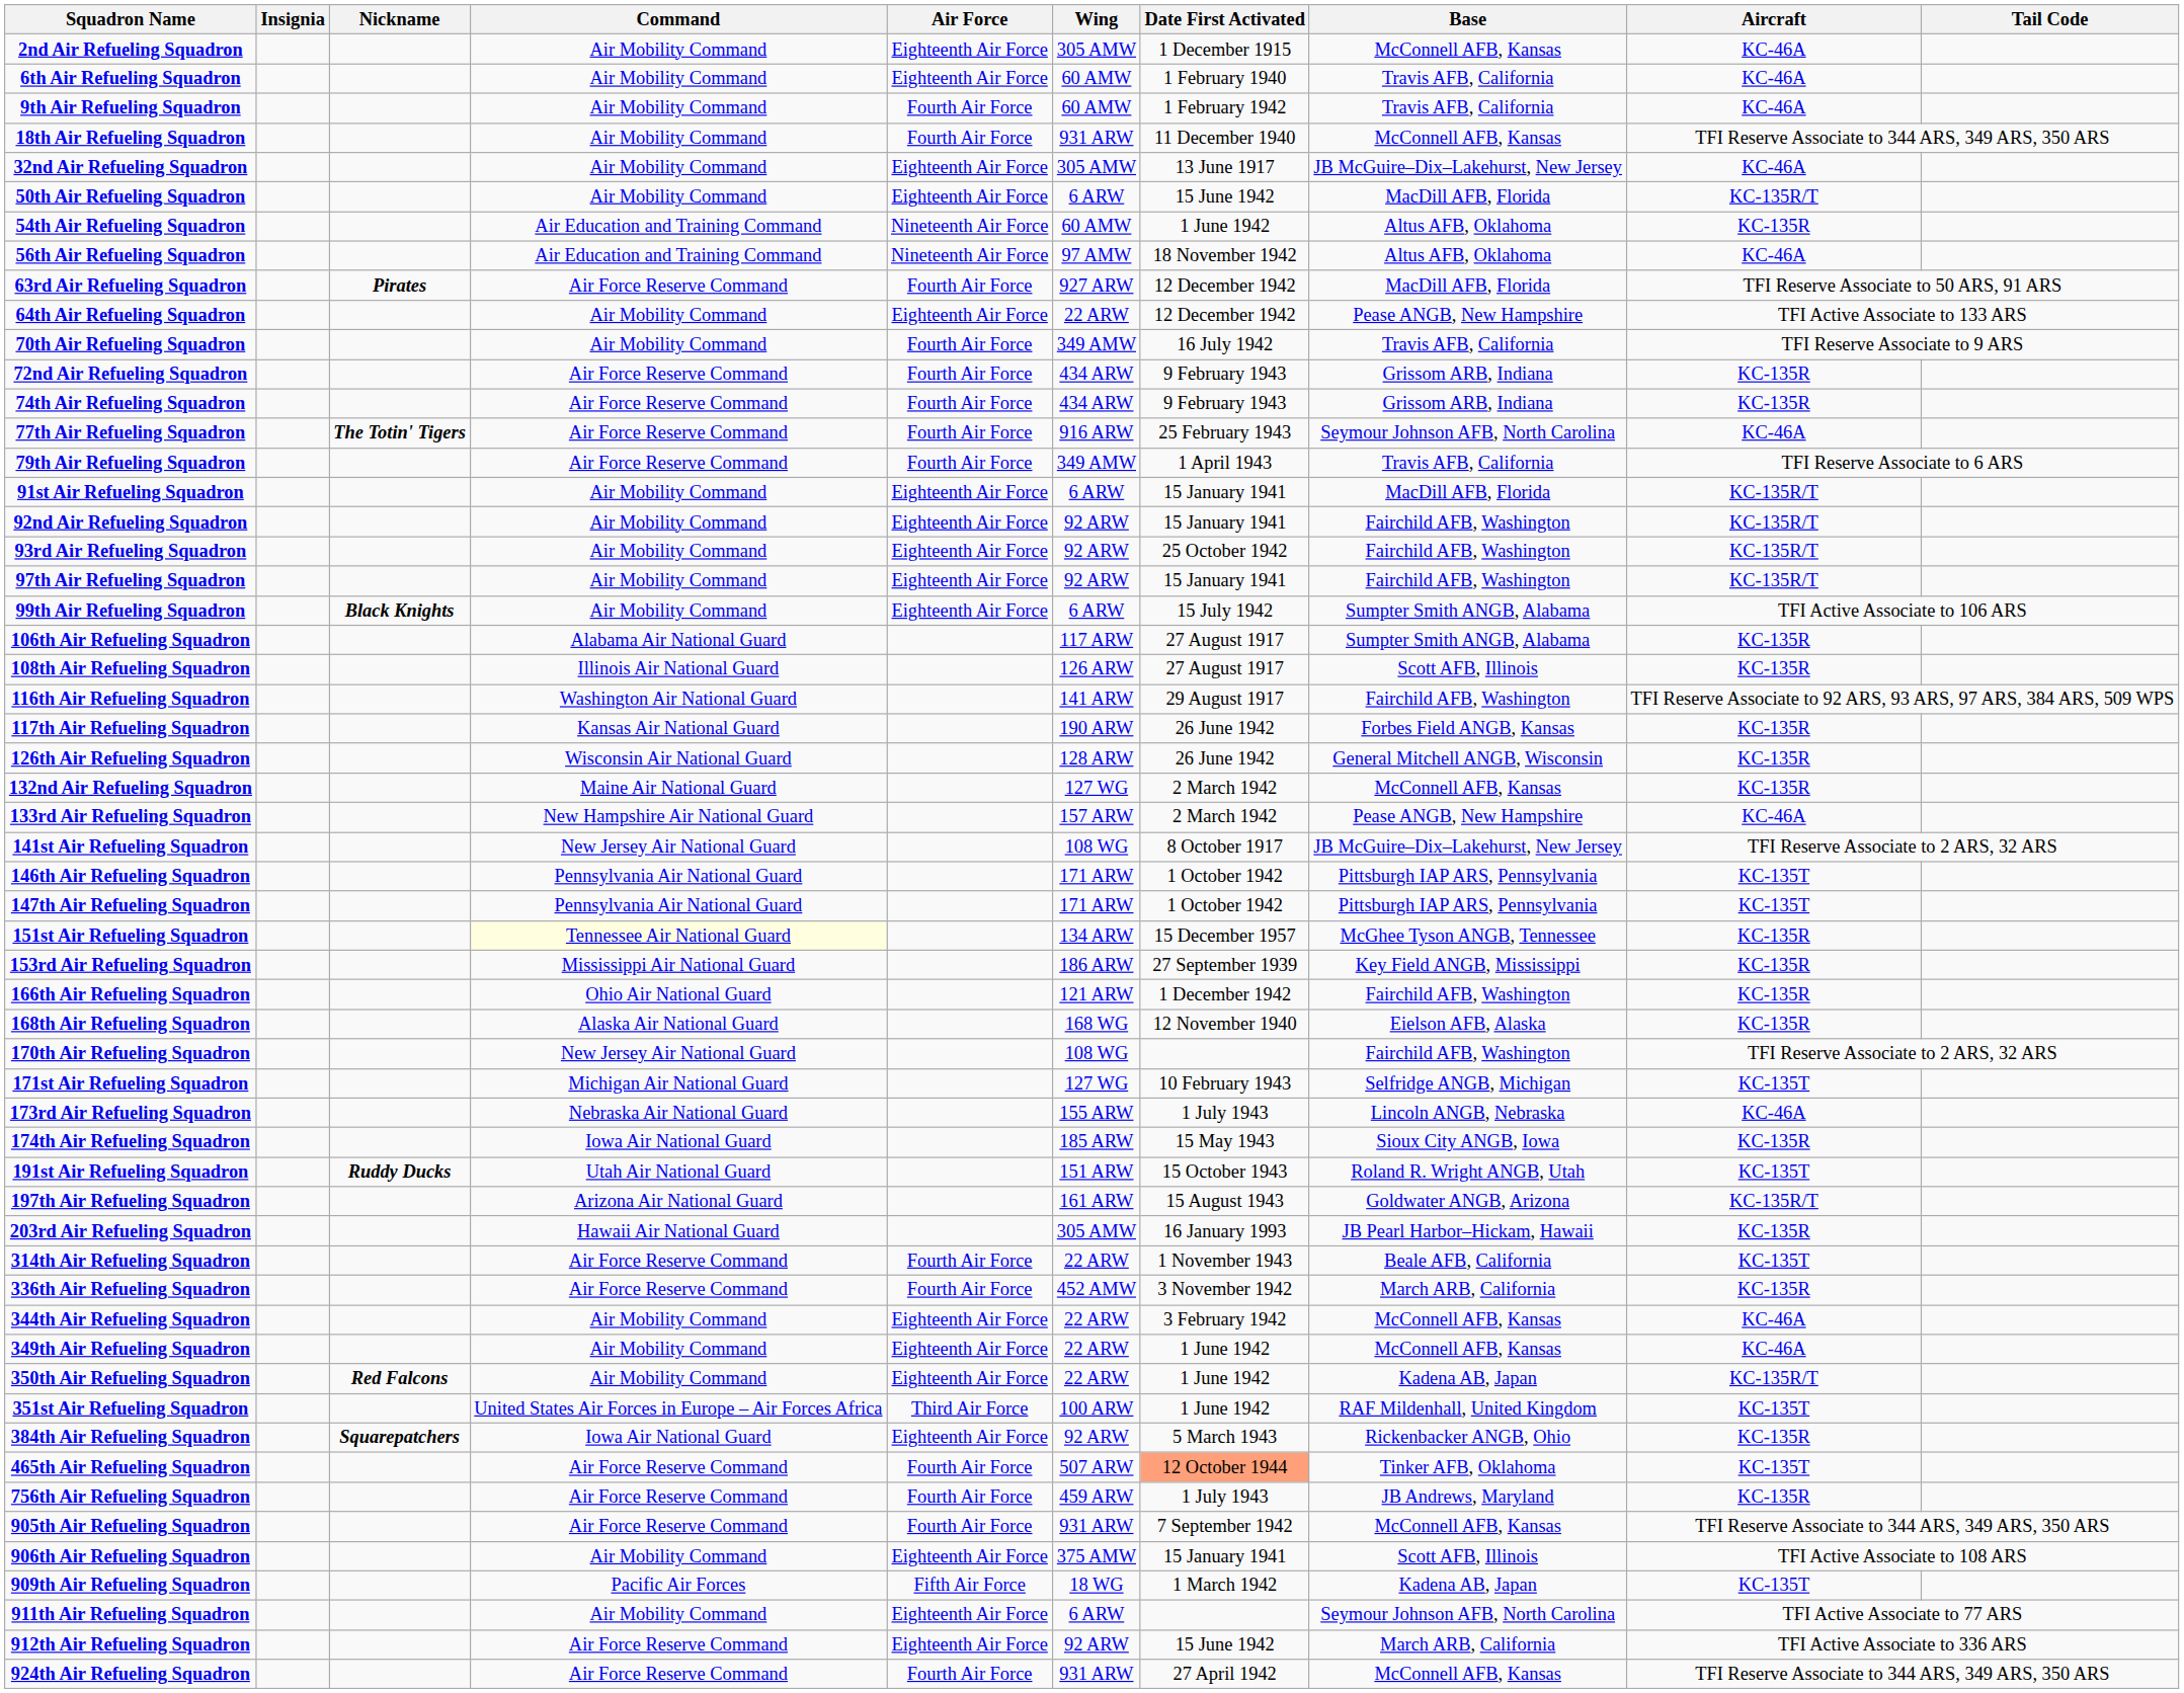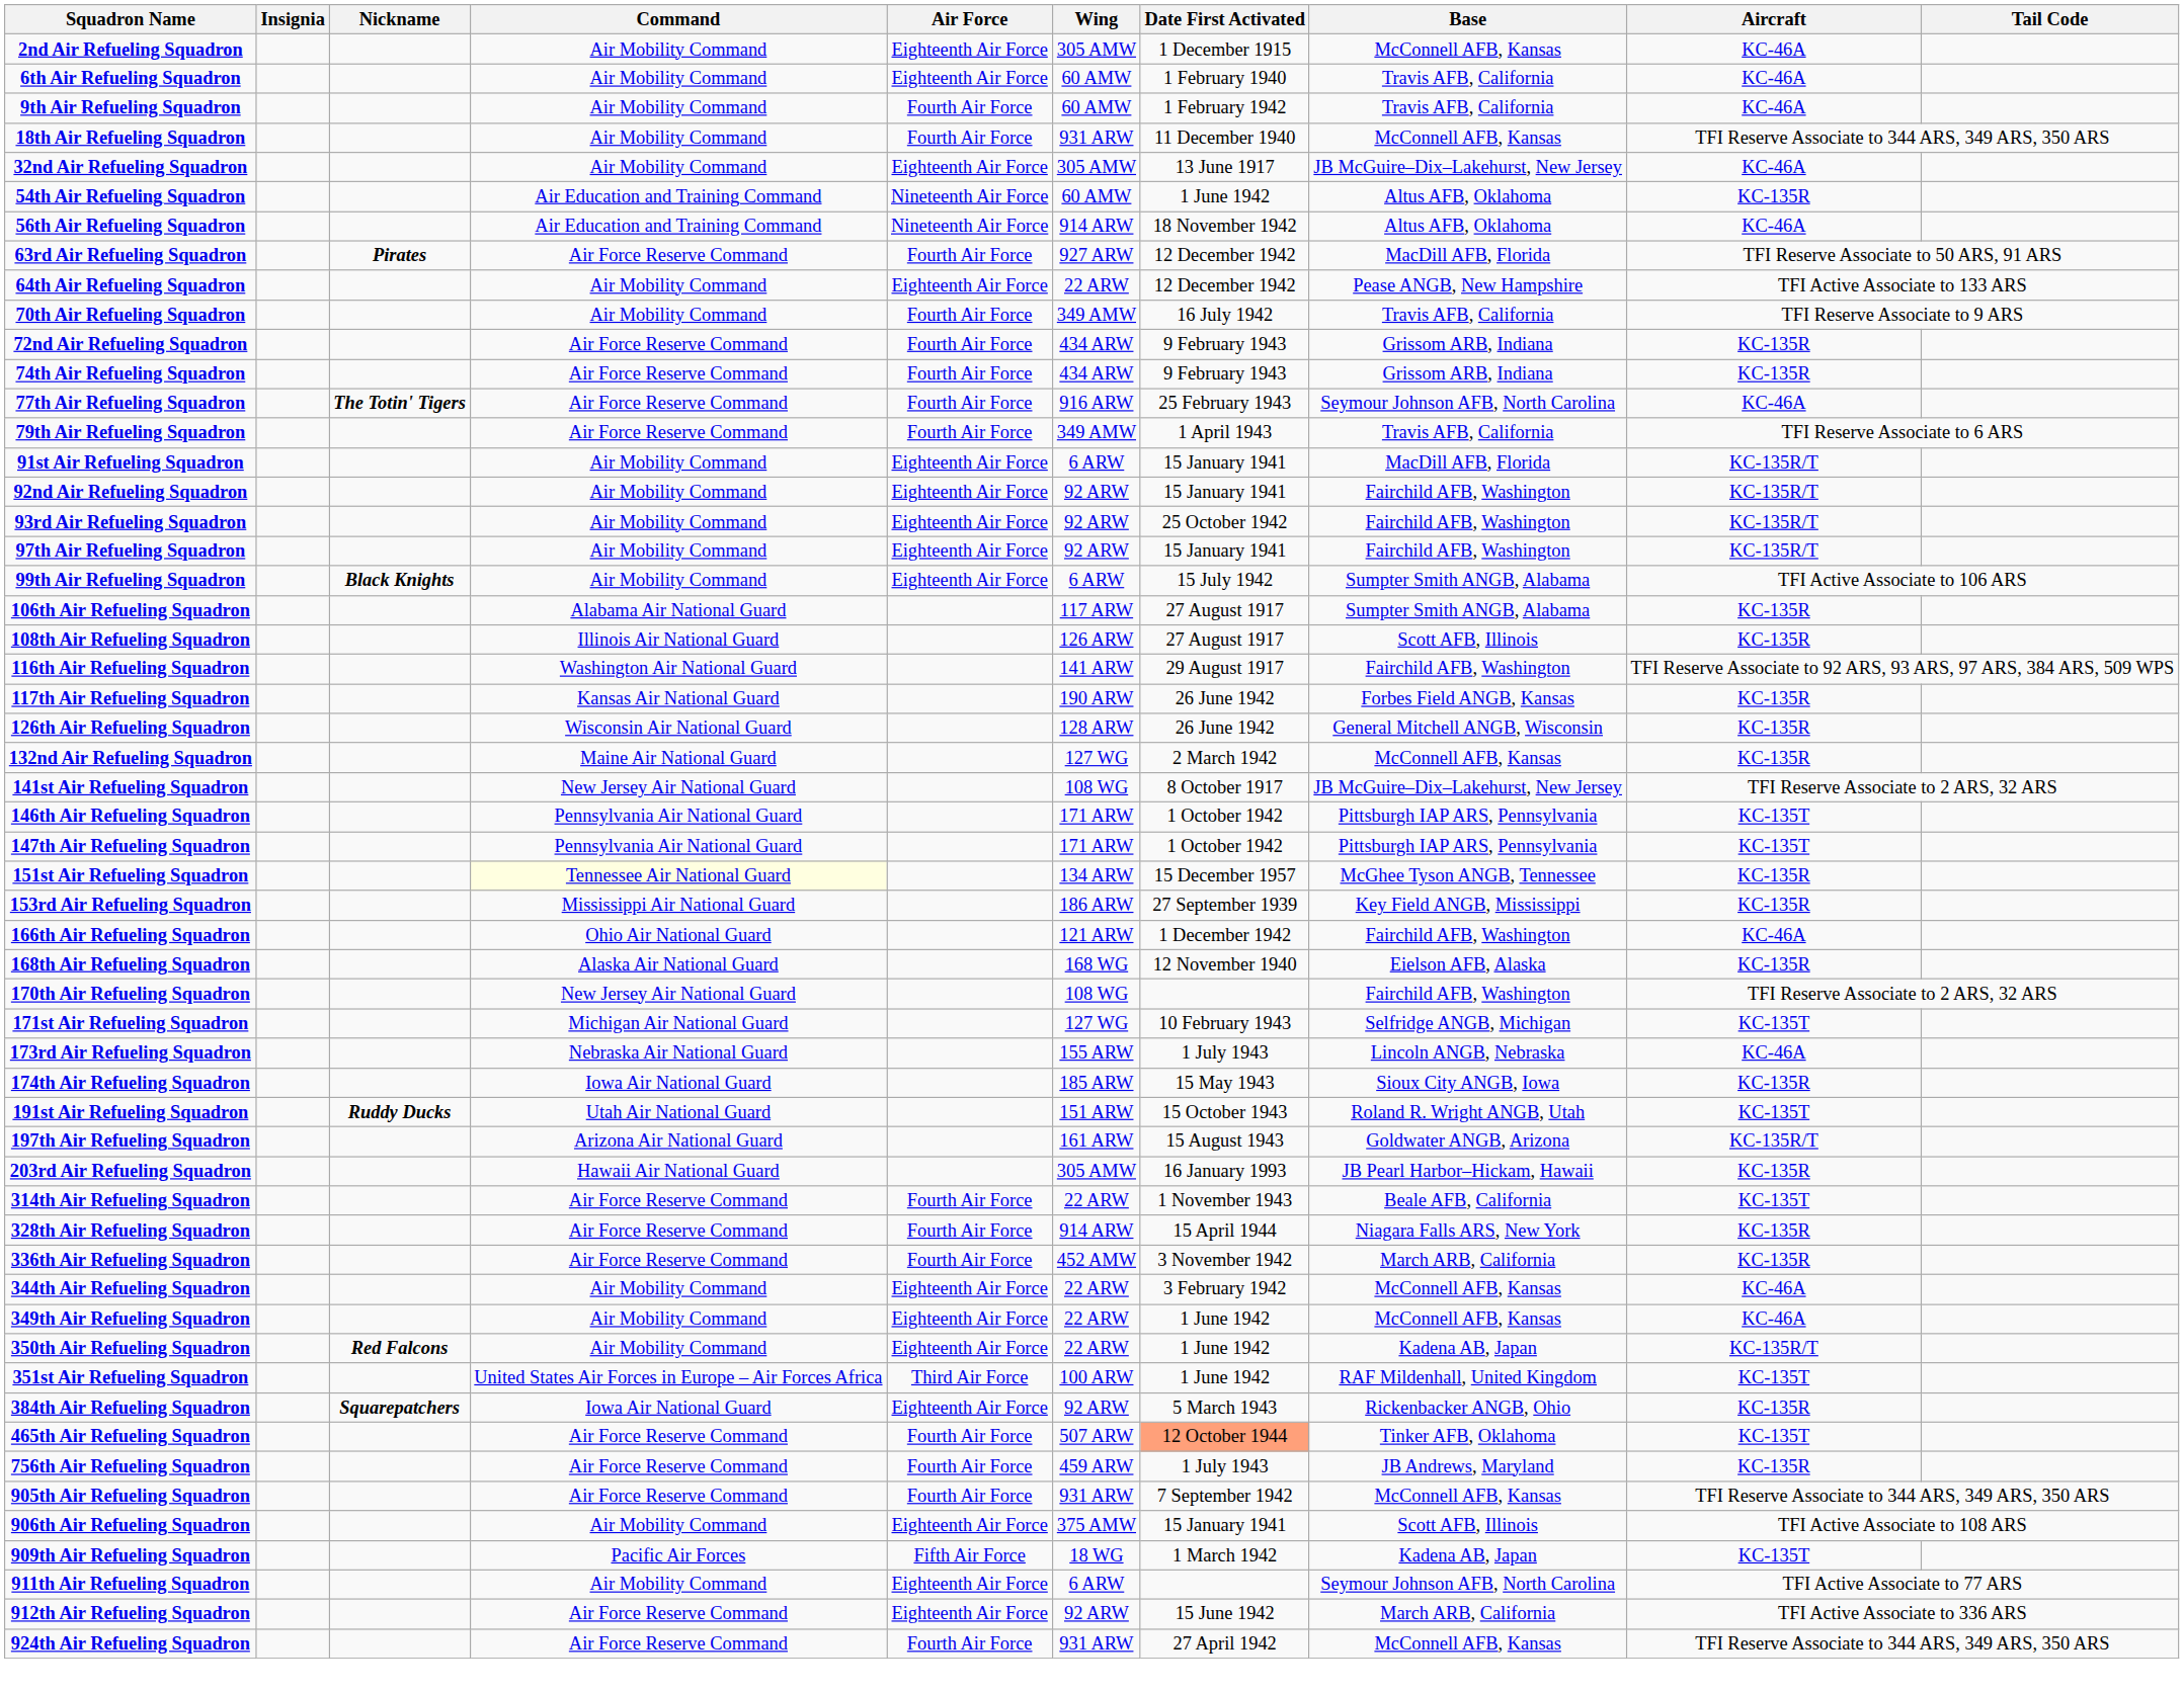- row: 50th Air Refueling Squadron | Air Mobility Command | Eighteenth Air Force | 6 ARW | 15 June 1942 | MacDill AFB, Florida | KC-135R/T
56th Air Refueling Squadron | Wing: 97 AMW -> 914 ARW
- row: 133rd Air Refueling Squadron | New Hampshire Air National Guard | 157 ARW | 2 March 1942 | Pease ANGB, New Hampshire | KC-46A
166th Air Refueling Squadron | Aircraft: KC-135R -> KC-46A
+ row: 328th Air Refueling Squadron | Air Force Reserve Command | Fourth Air Force | 914 ARW | 15 April 1944 | Niagara Falls ARS, New York | KC-135R
